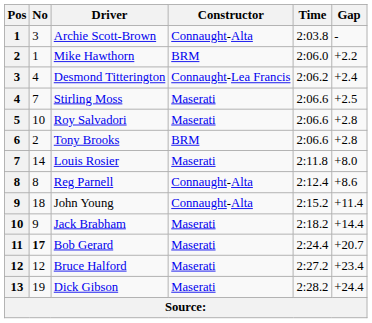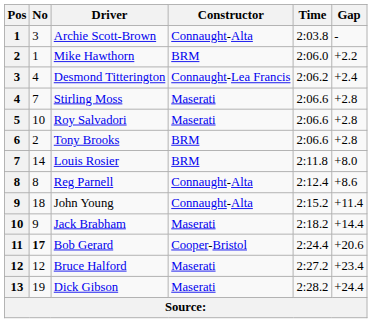Stirling Moss | Gap: +2.5 -> +2.8
Louis Rosier | Constructor: Maserati -> BRM
Bob Gerard | Constructor: Maserati -> Cooper-Bristol
Bob Gerard | Gap: +20.7 -> +20.6
